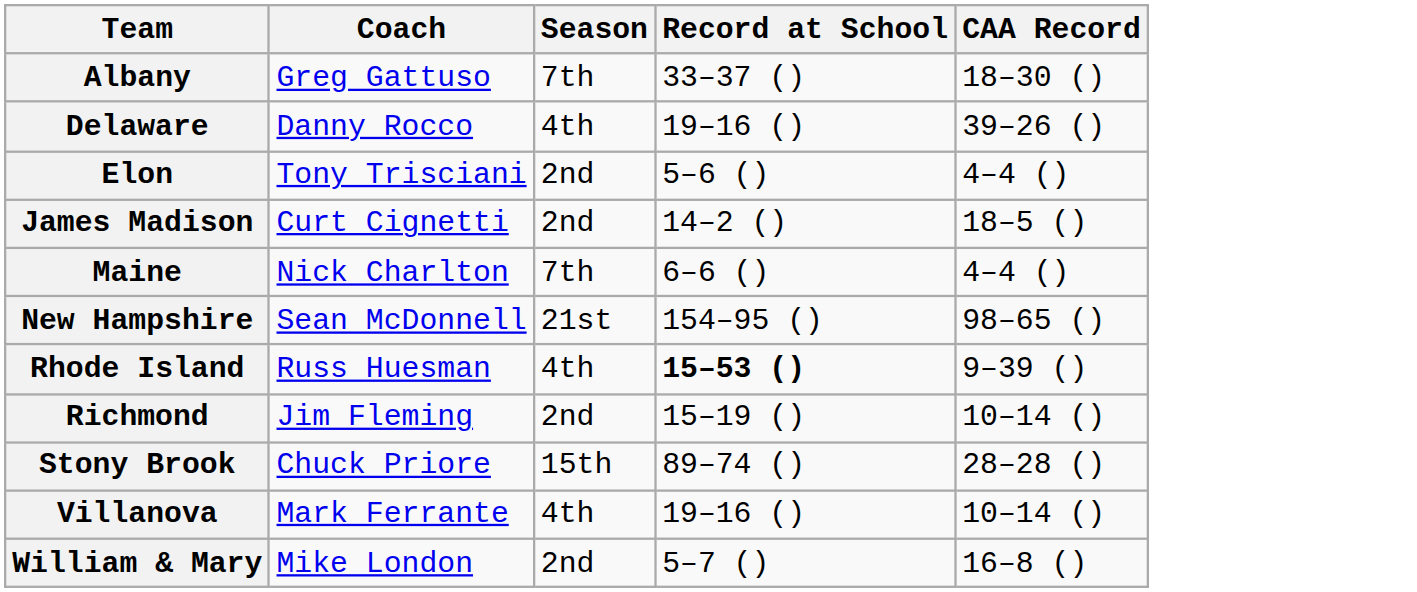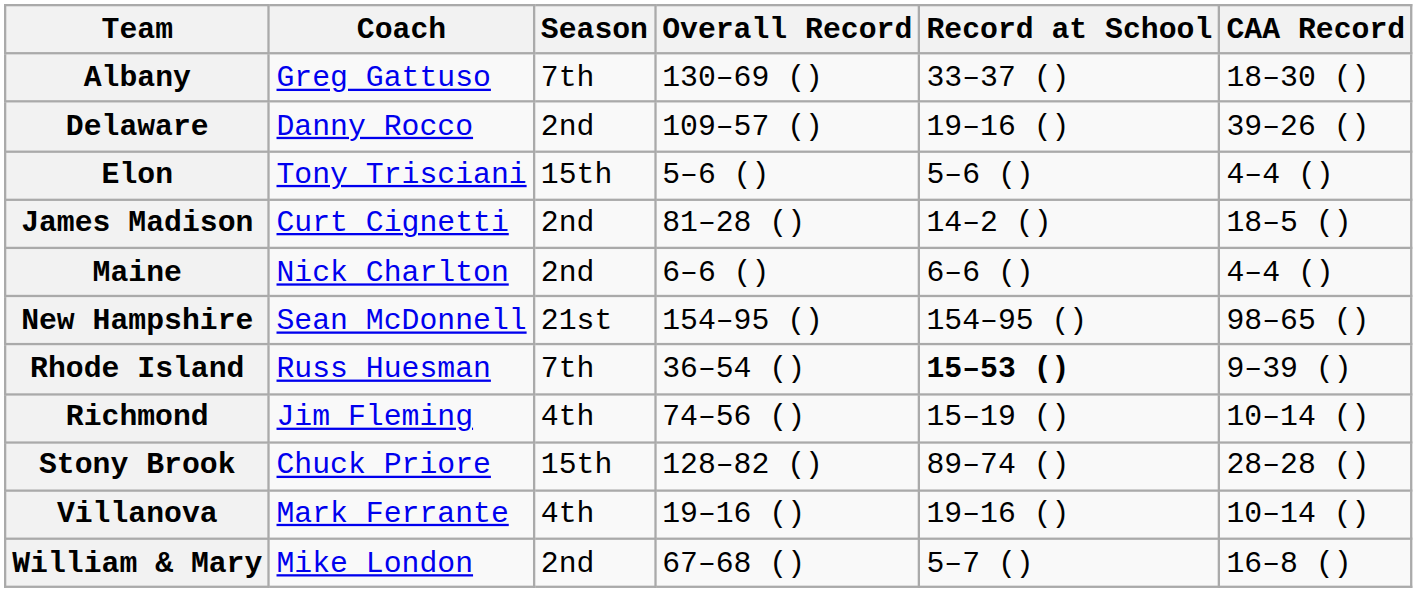+ column: Overall Record | 130–69 () | 109–57 () | 5–6 () | 81–28 () | 6–6 () | 154–95 () | 36–54 () | 74–56 () | 128–82 () | 19–16 () | 67–68 ()
Delaware | Season: 4th -> 2nd
Elon | Season: 2nd -> 15th
Maine | Season: 7th -> 2nd
Rhode Island | Season: 4th -> 7th
Richmond | Season: 2nd -> 4th
